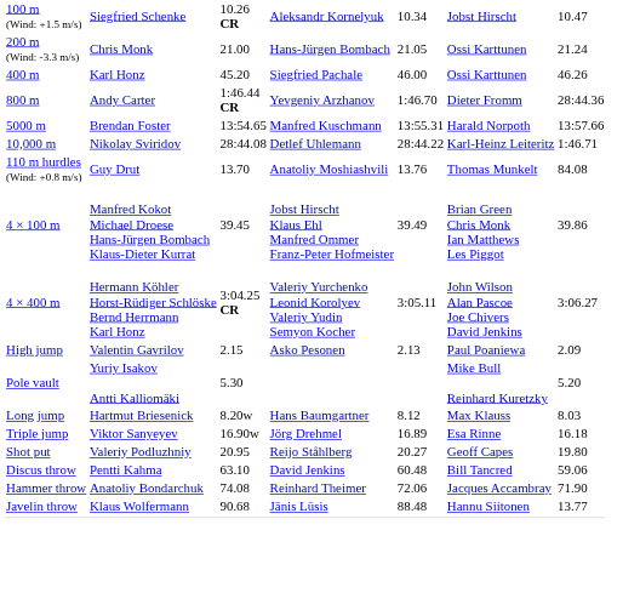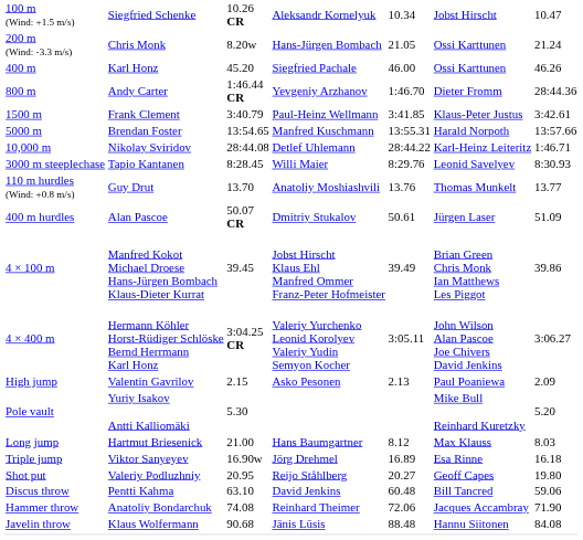200 m (Wind: -3.3 m/s) | column 3: 21.00 -> 8.20w
+ row: 1500 m | Frank Clement | 3:40.79 | Paul-Heinz Wellmann | 3:41.85 | Klaus-Peter Justus | 3:42.61
+ row: 3000 m steeplechase | Tapio Kantanen | 8:28.45 | Willi Maier | 8:29.76 | Leonid Savelyev | 8:30.93
110 m hurdles (Wind: +0.8 m/s) | column 7: 84.08 -> 13.77
+ row: 400 m hurdles | Alan Pascoe | 50.07 CR | Dmitriy Stukalov | 50.61 | Jürgen Laser | 51.09
Long jump | column 3: 8.20w -> 21.00
Javelin throw | column 7: 13.77 -> 84.08
